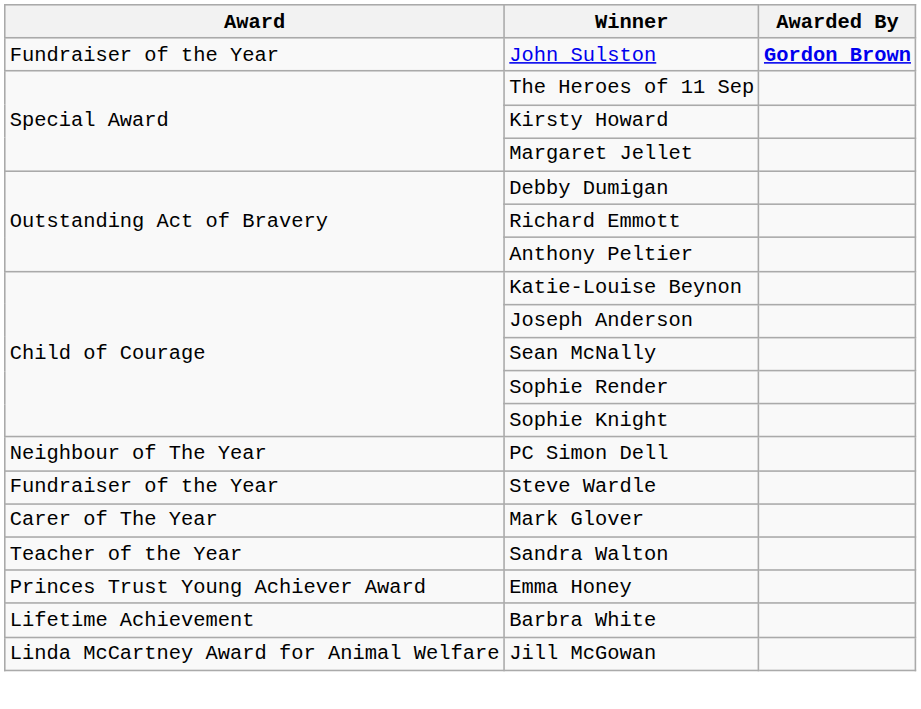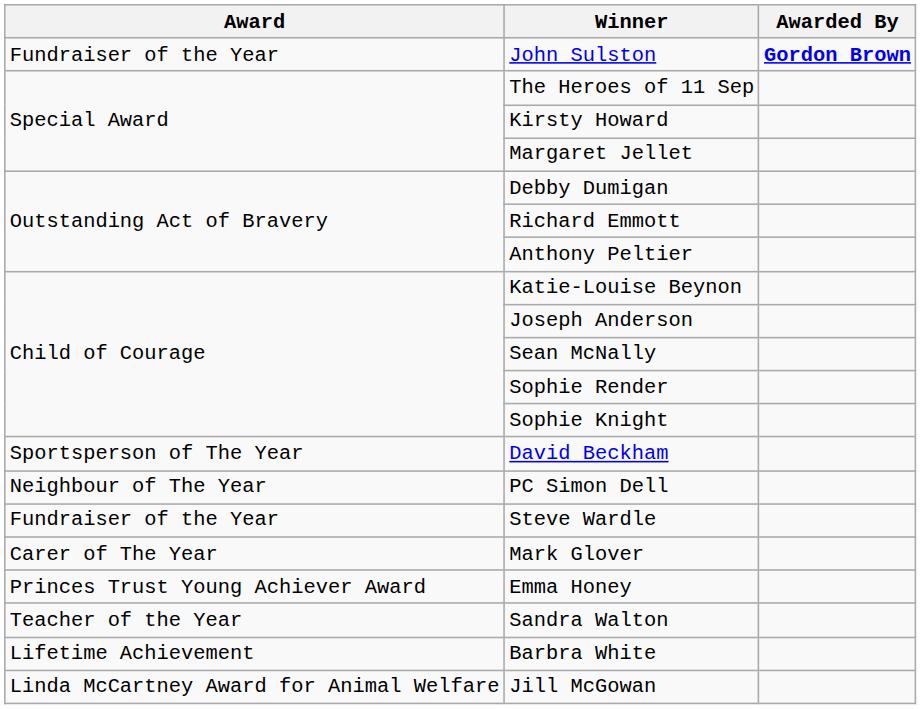+ row: Sportsperson of The Year | David Beckham
rows swapped: Emma Honey <-> Sandra Walton
